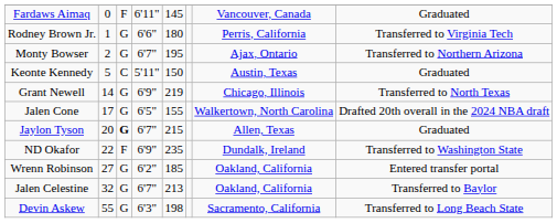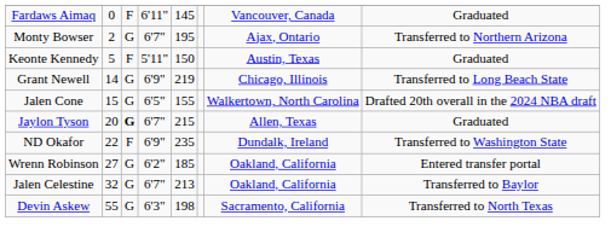- row: Rodney Brown Jr. | 1 | G | 6'6" | 180 | Perris, California | Transferred to Virginia Tech
Keonte Kennedy | column 3: C -> F
Grant Newell | column 8: Transferred to North Texas -> Transferred to Long Beach State
Jalen Cone | column 2: 17 -> 15
Devin Askew | column 8: Transferred to Long Beach State -> Transferred to North Texas
